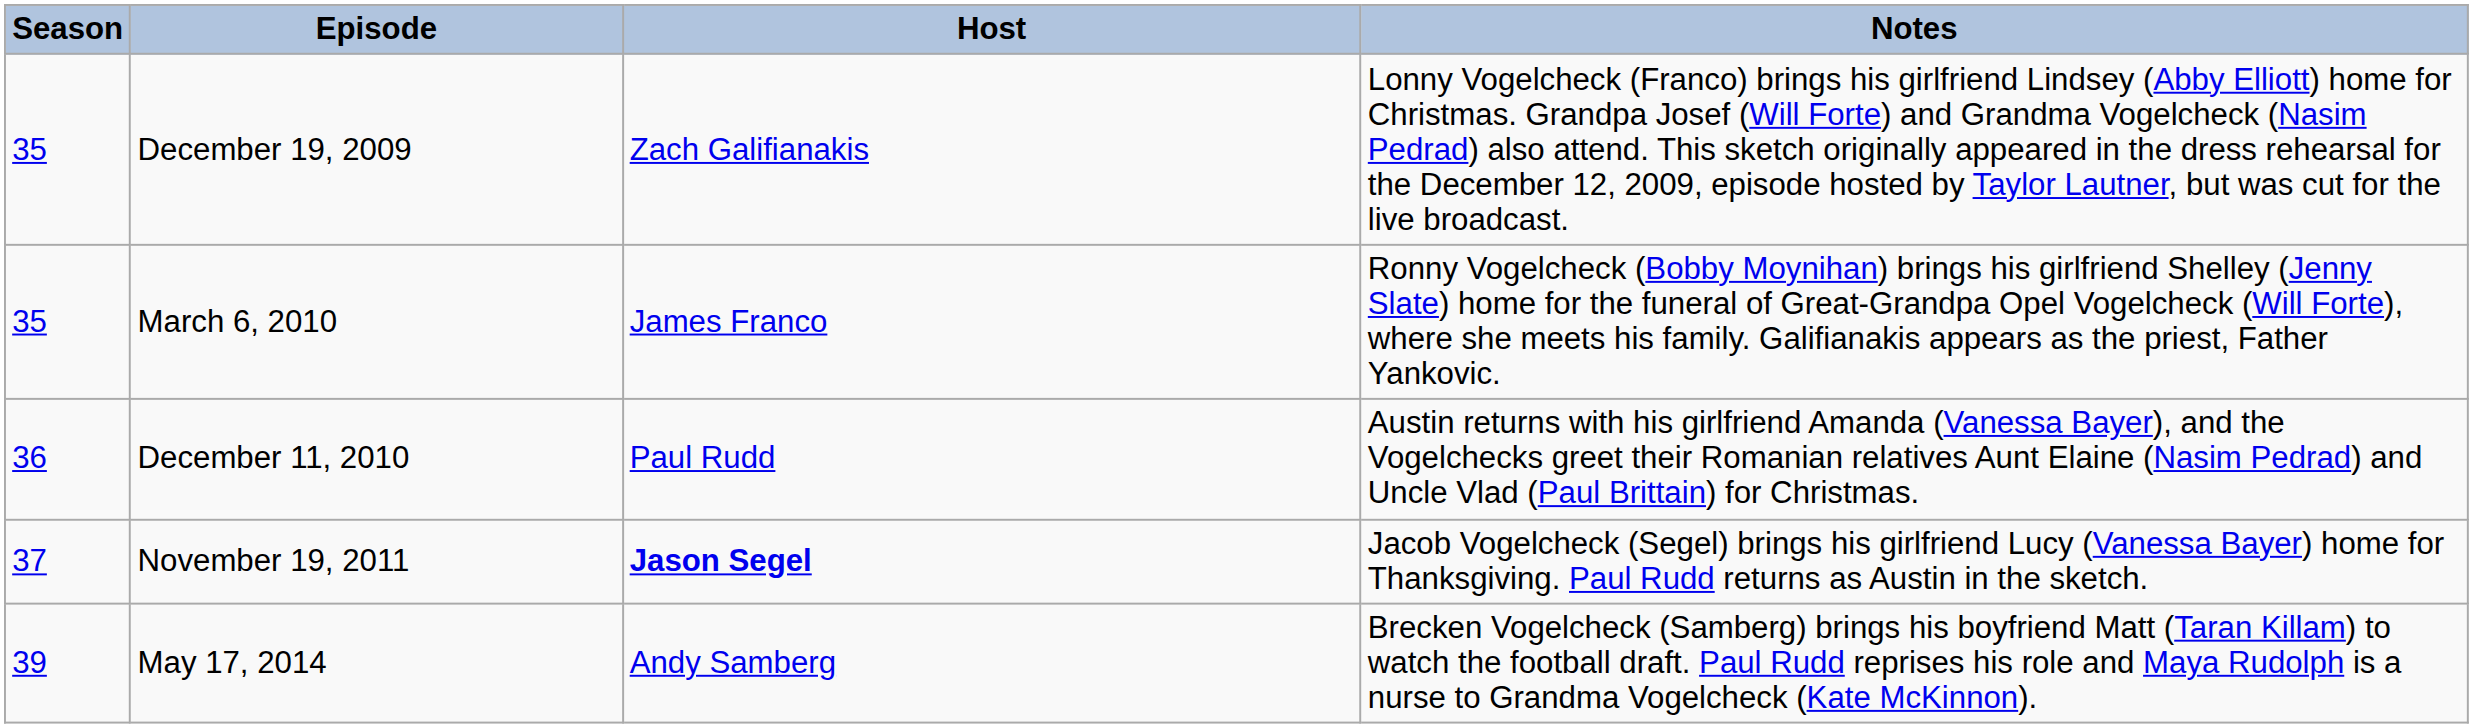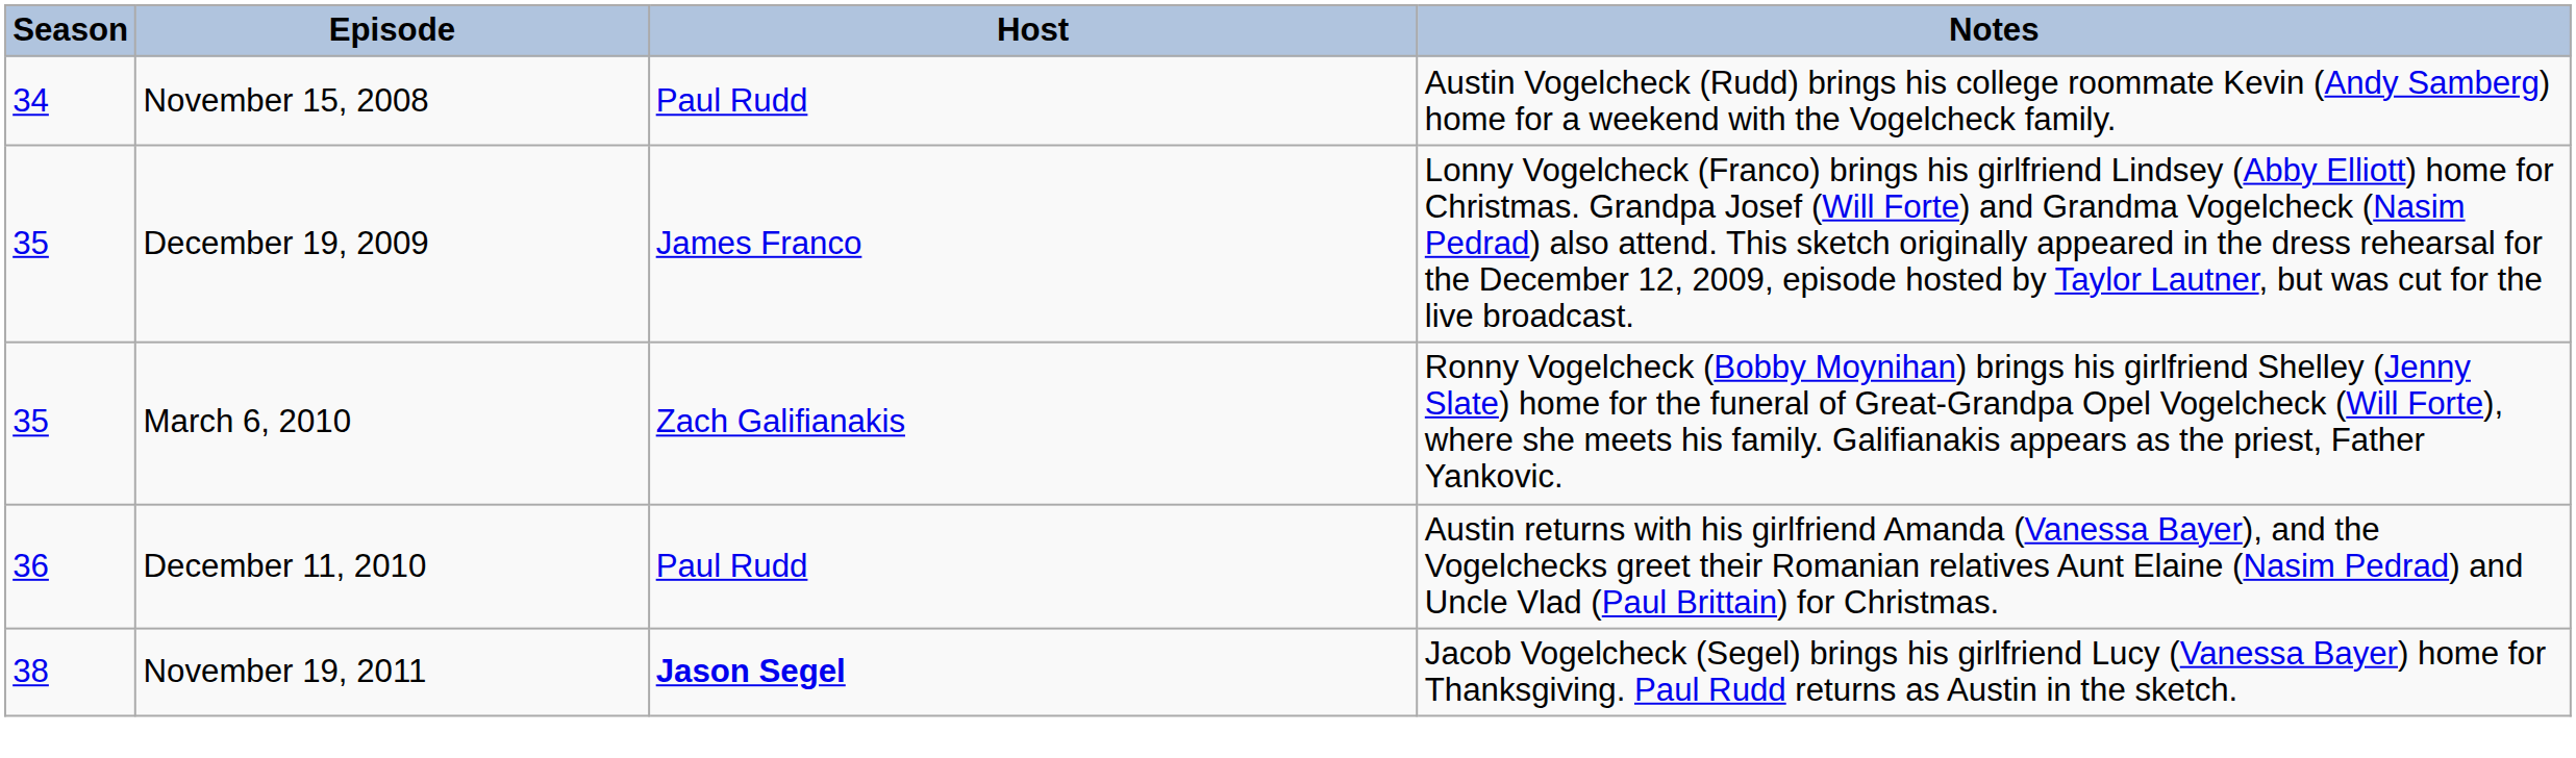+ row: 34 | November 15, 2008 | Paul Rudd | Austin Vogelcheck (Rudd) brings his college roommate Kevin (Andy Samberg) home for a weekend with the Vogelcheck family.
December 19, 2009 | Host: Zach Galifianakis -> James Franco
March 6, 2010 | Host: James Franco -> Zach Galifianakis
November 19, 2011 | Season: 37 -> 38
- row: 39 | May 17, 2014 | Andy Samberg | Brecken Vogelcheck (Samberg) brings his boyfriend Matt (Taran Killam) to watch the football draft. Paul Rudd reprises his role and Maya Rudolph is a nurse to Grandma Vogelcheck (Kate McKinnon).
